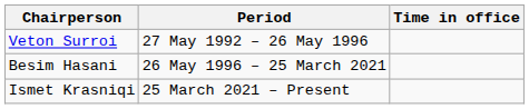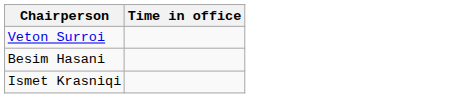- column: Period | 27 May 1992 – 26 May 1996 | 26 May 1996 – 25 March 2021 | 25 March 2021 – Present
